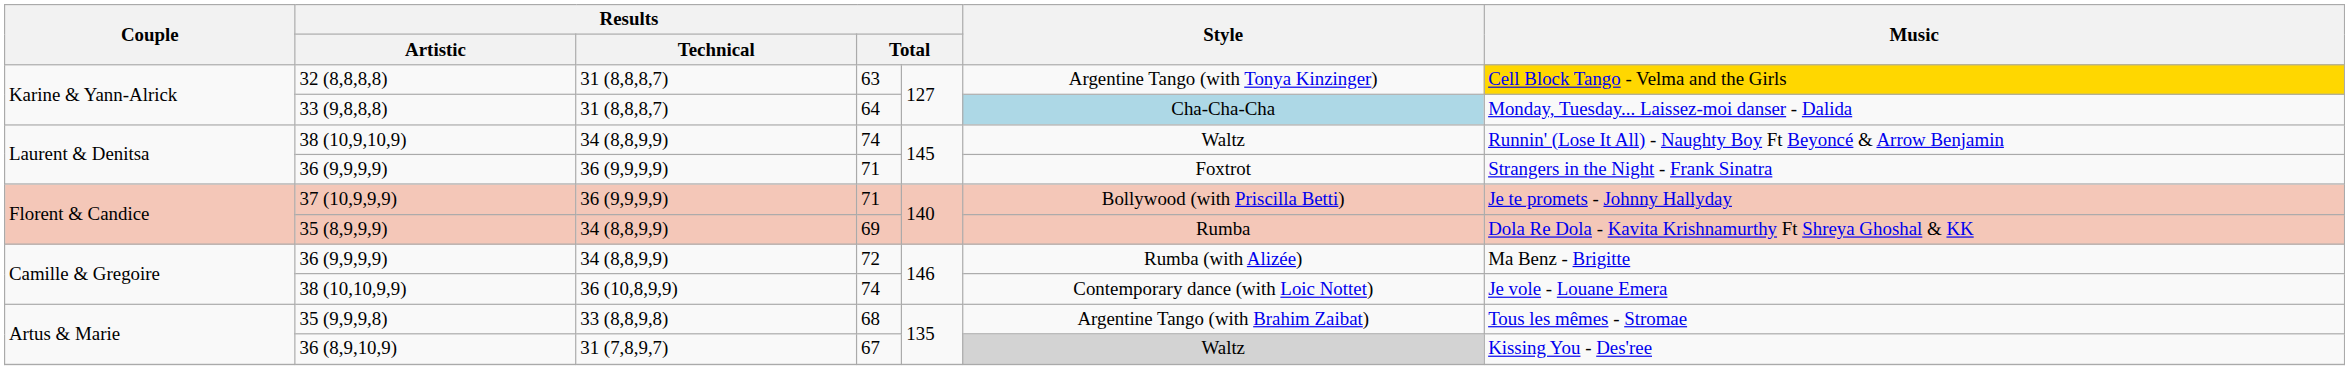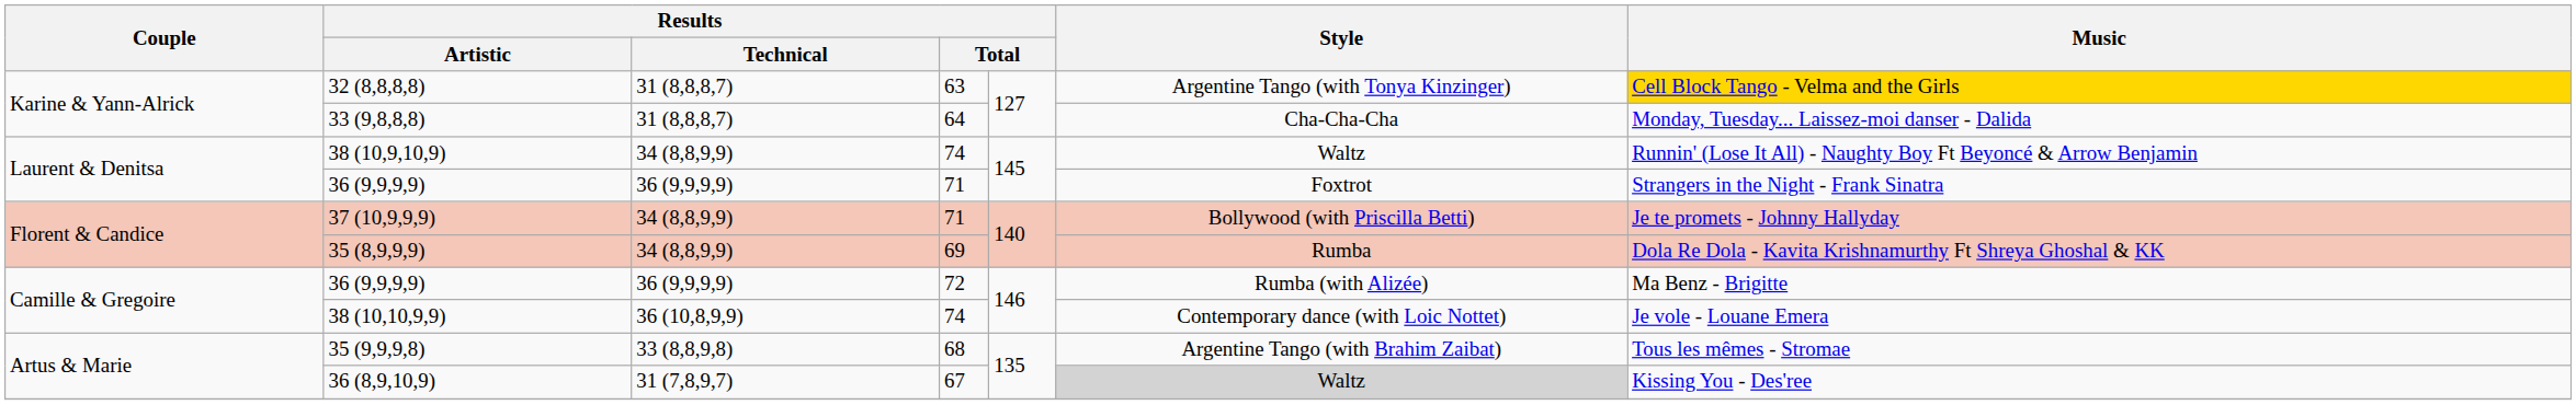33 (9,8,8,8) | Style: lightblue background -> no background
37 (10,9,9,9) | Results / Technical: 36 (9,9,9,9) -> 34 (8,8,9,9)
36 (9,9,9,9) / 72 | Results / Technical: 34 (8,8,9,9) -> 36 (9,9,9,9)
